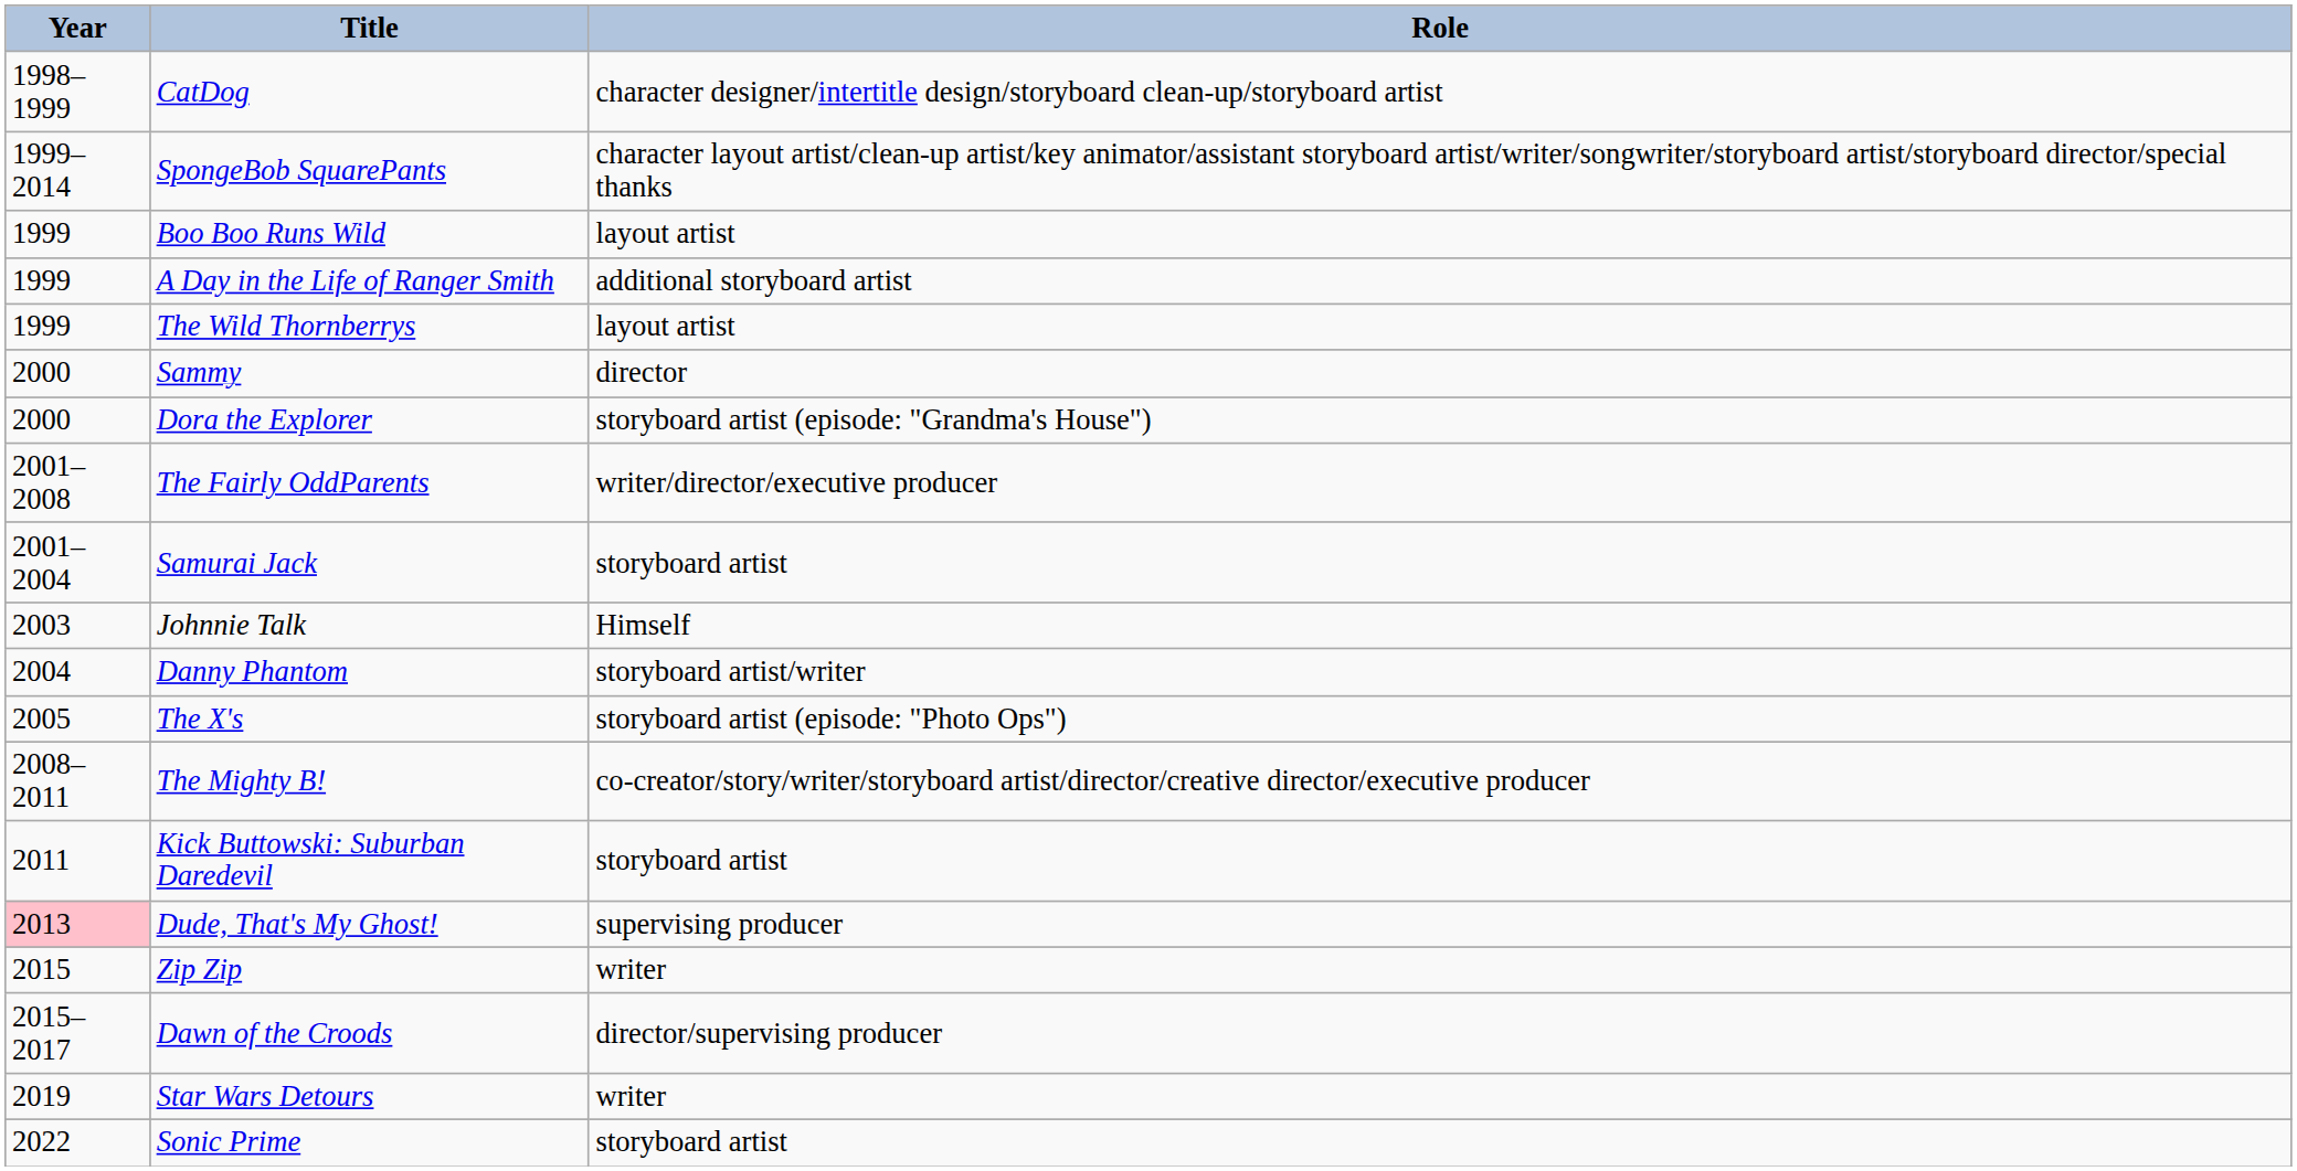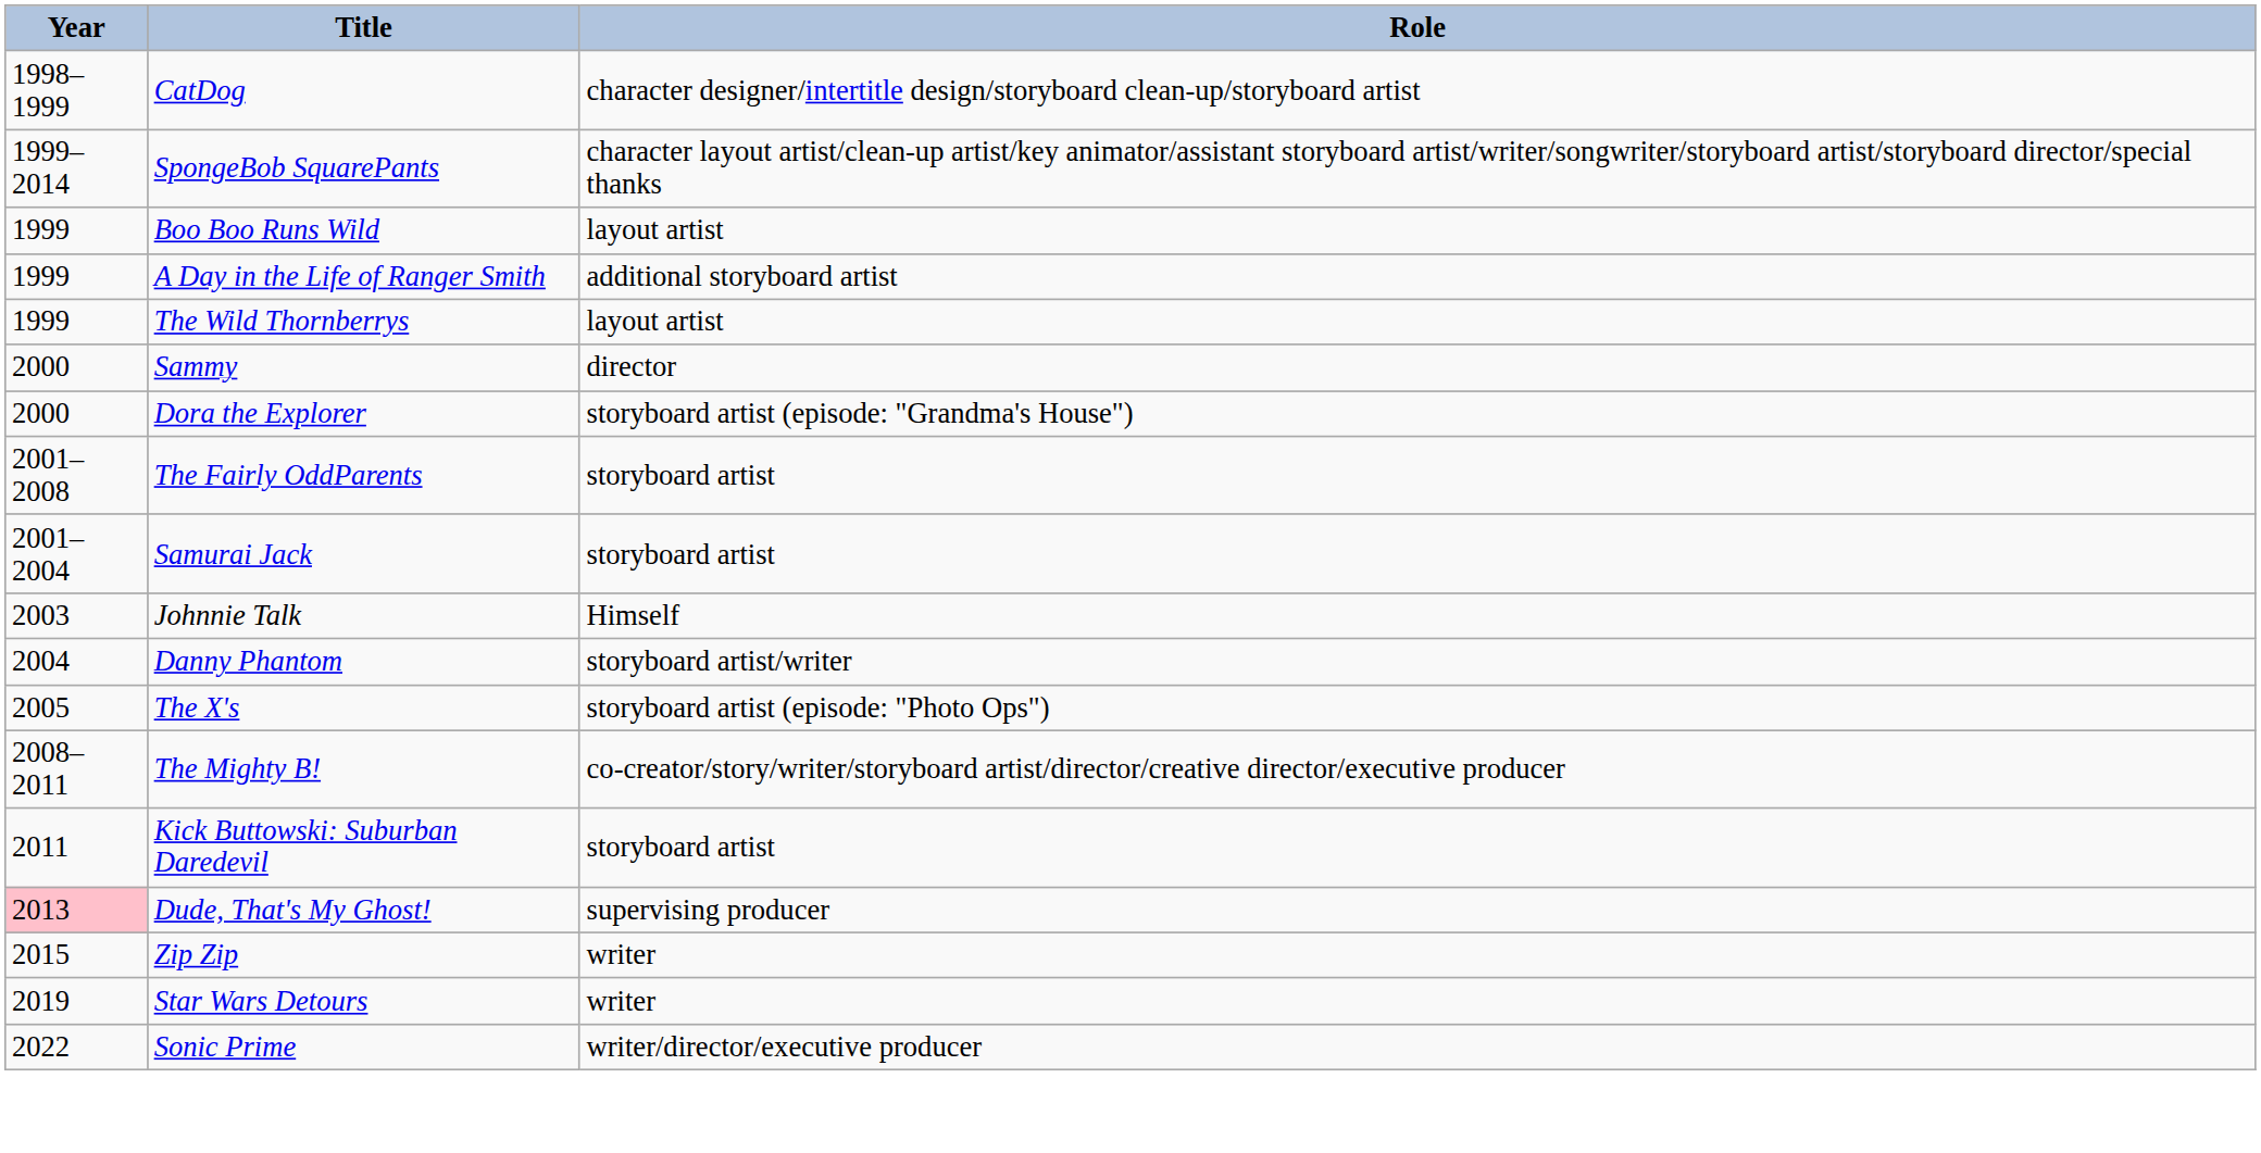The Fairly OddParents | Role: writer/director/executive producer -> storyboard artist
- row: 2015–2017 | Dawn of the Croods | director/supervising producer
Sonic Prime | Role: storyboard artist -> writer/director/executive producer
